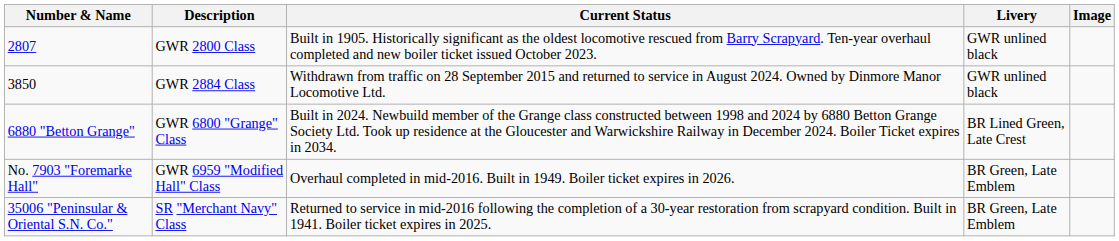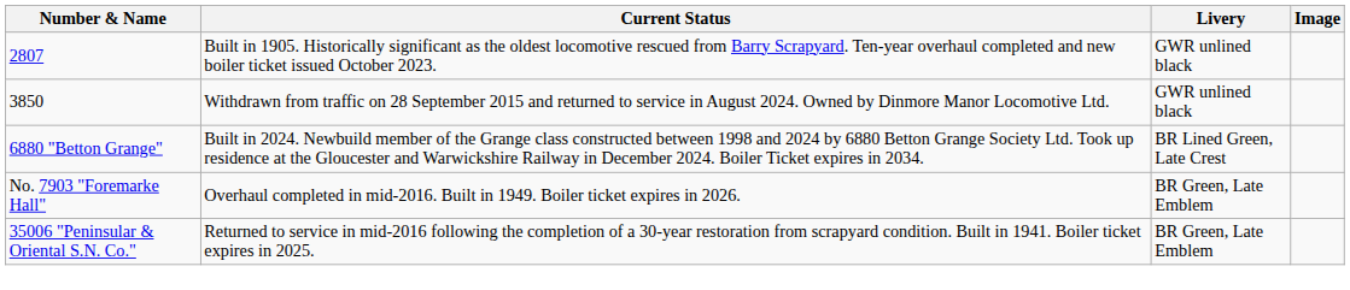- column: Description | GWR 2800 Class | GWR 2884 Class | GWR 6800 "Grange" Class | GWR 6959 "Modified Hall" Class | SR "Merchant Navy" Class
